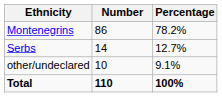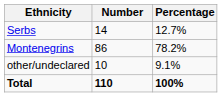rows swapped: Montenegrins <-> Serbs
